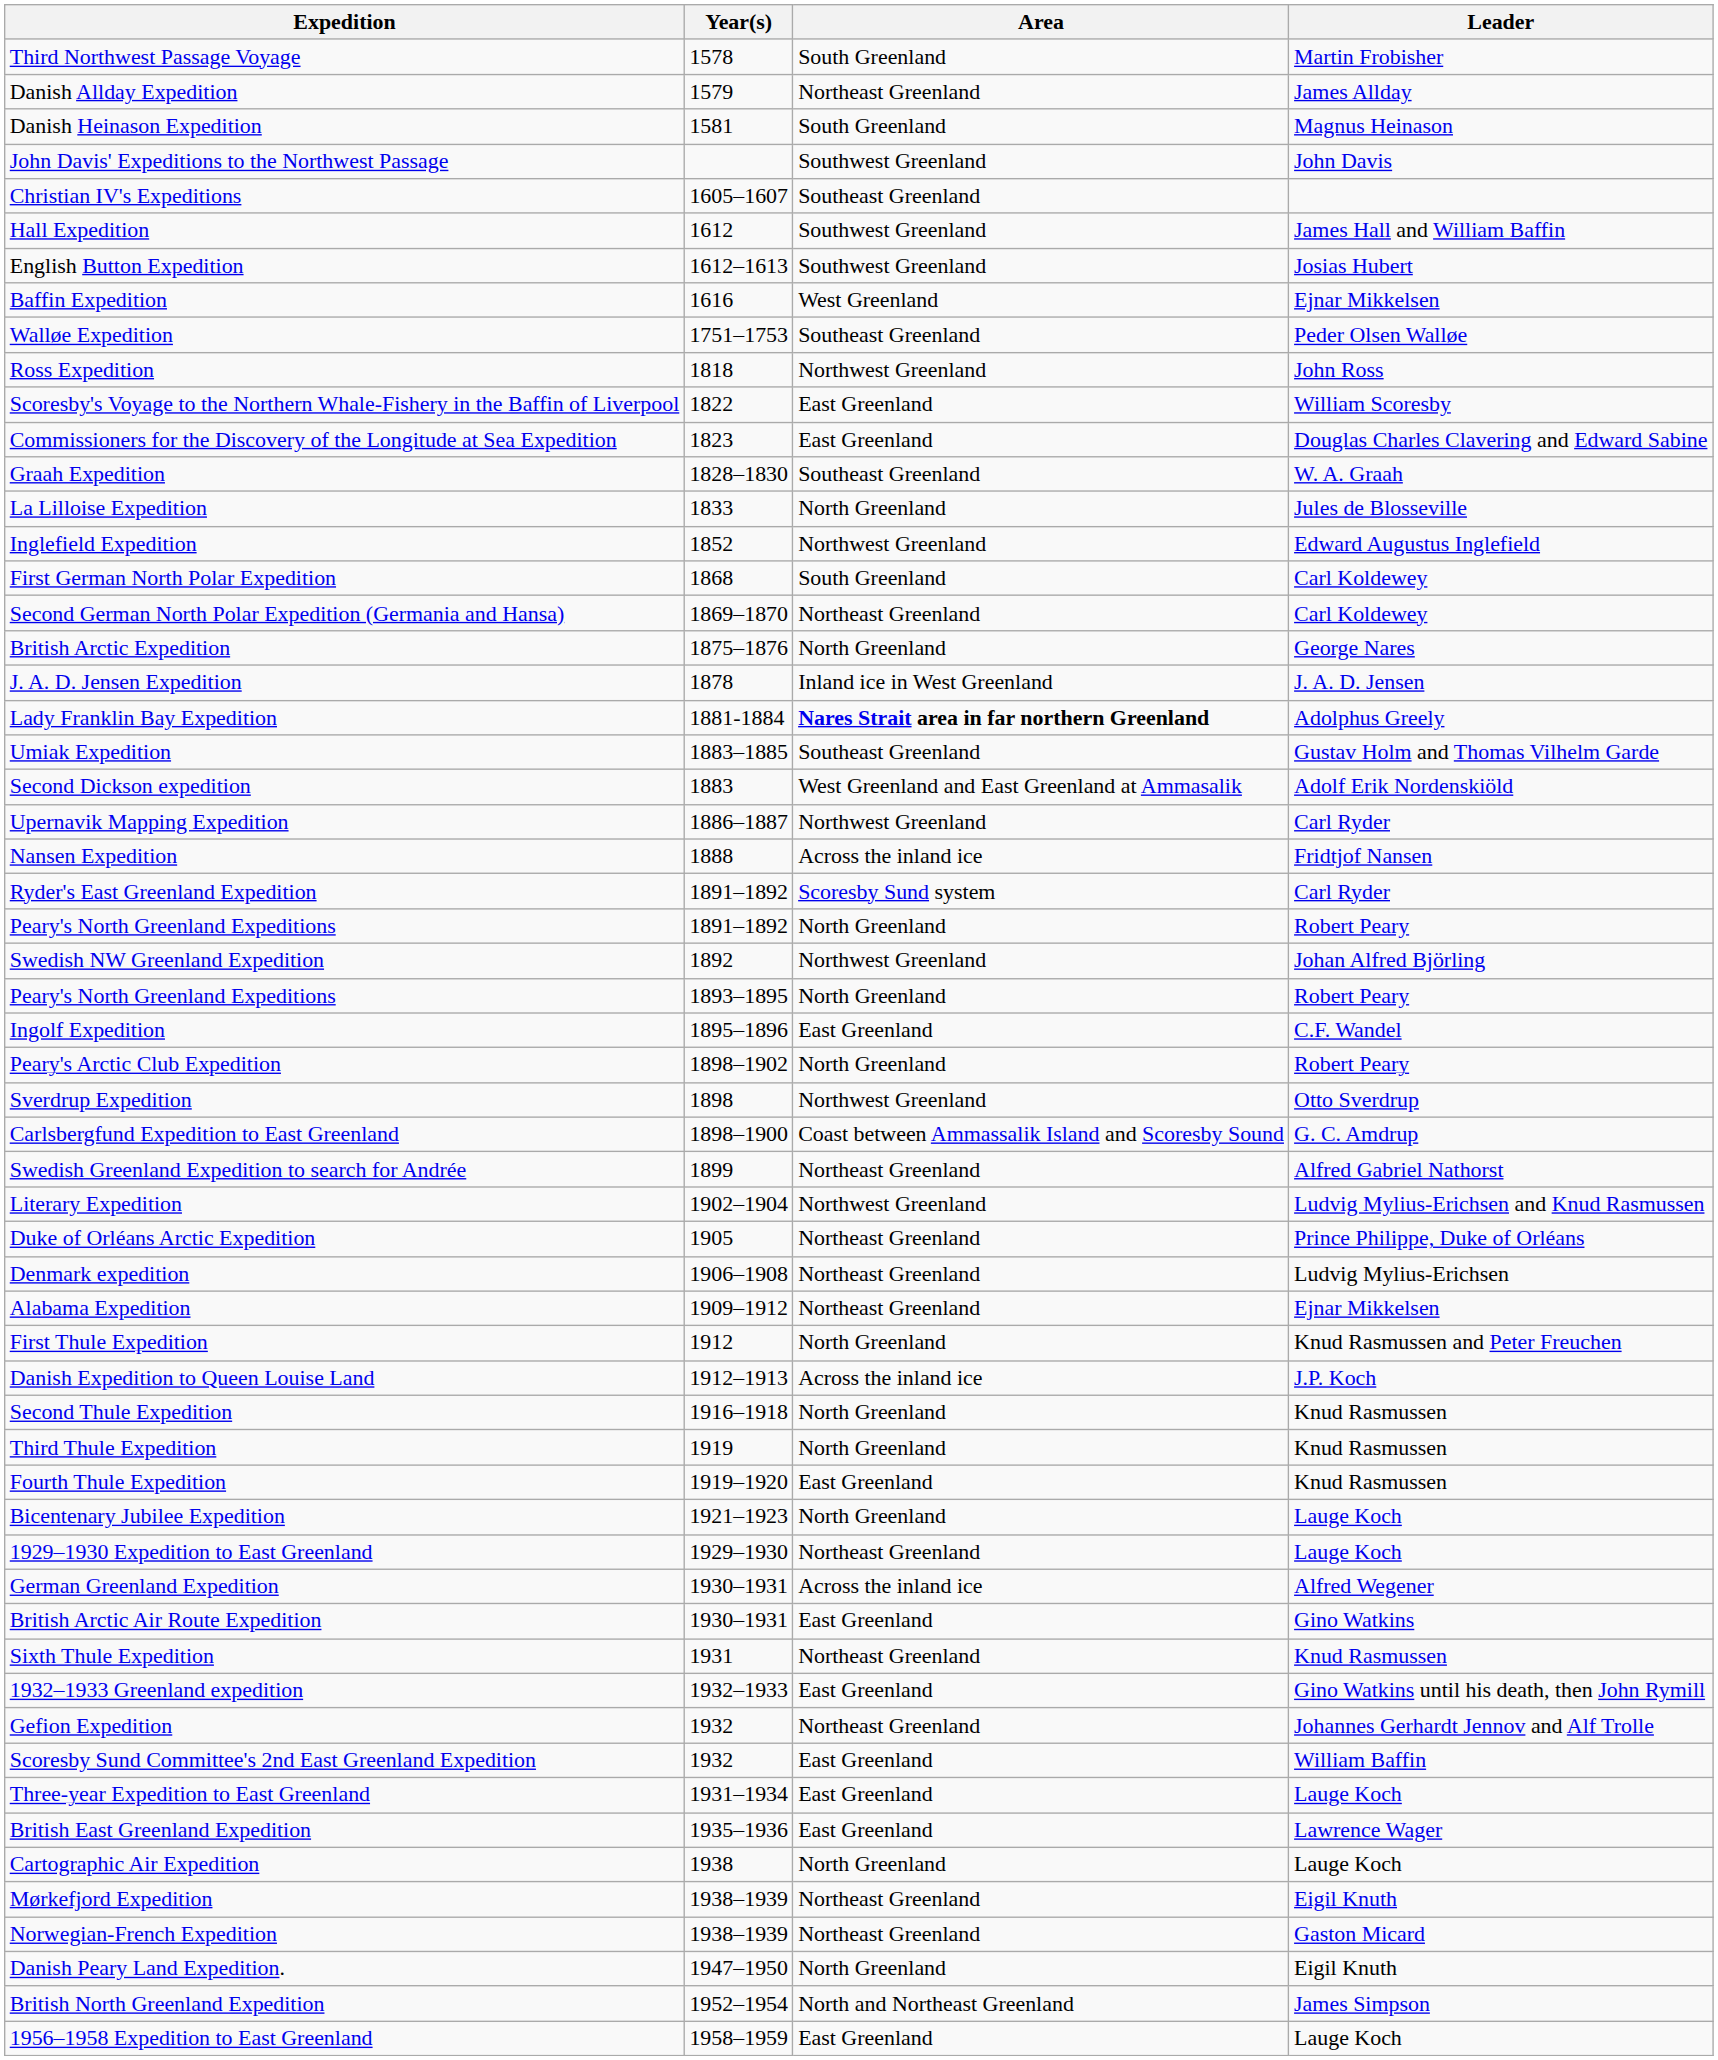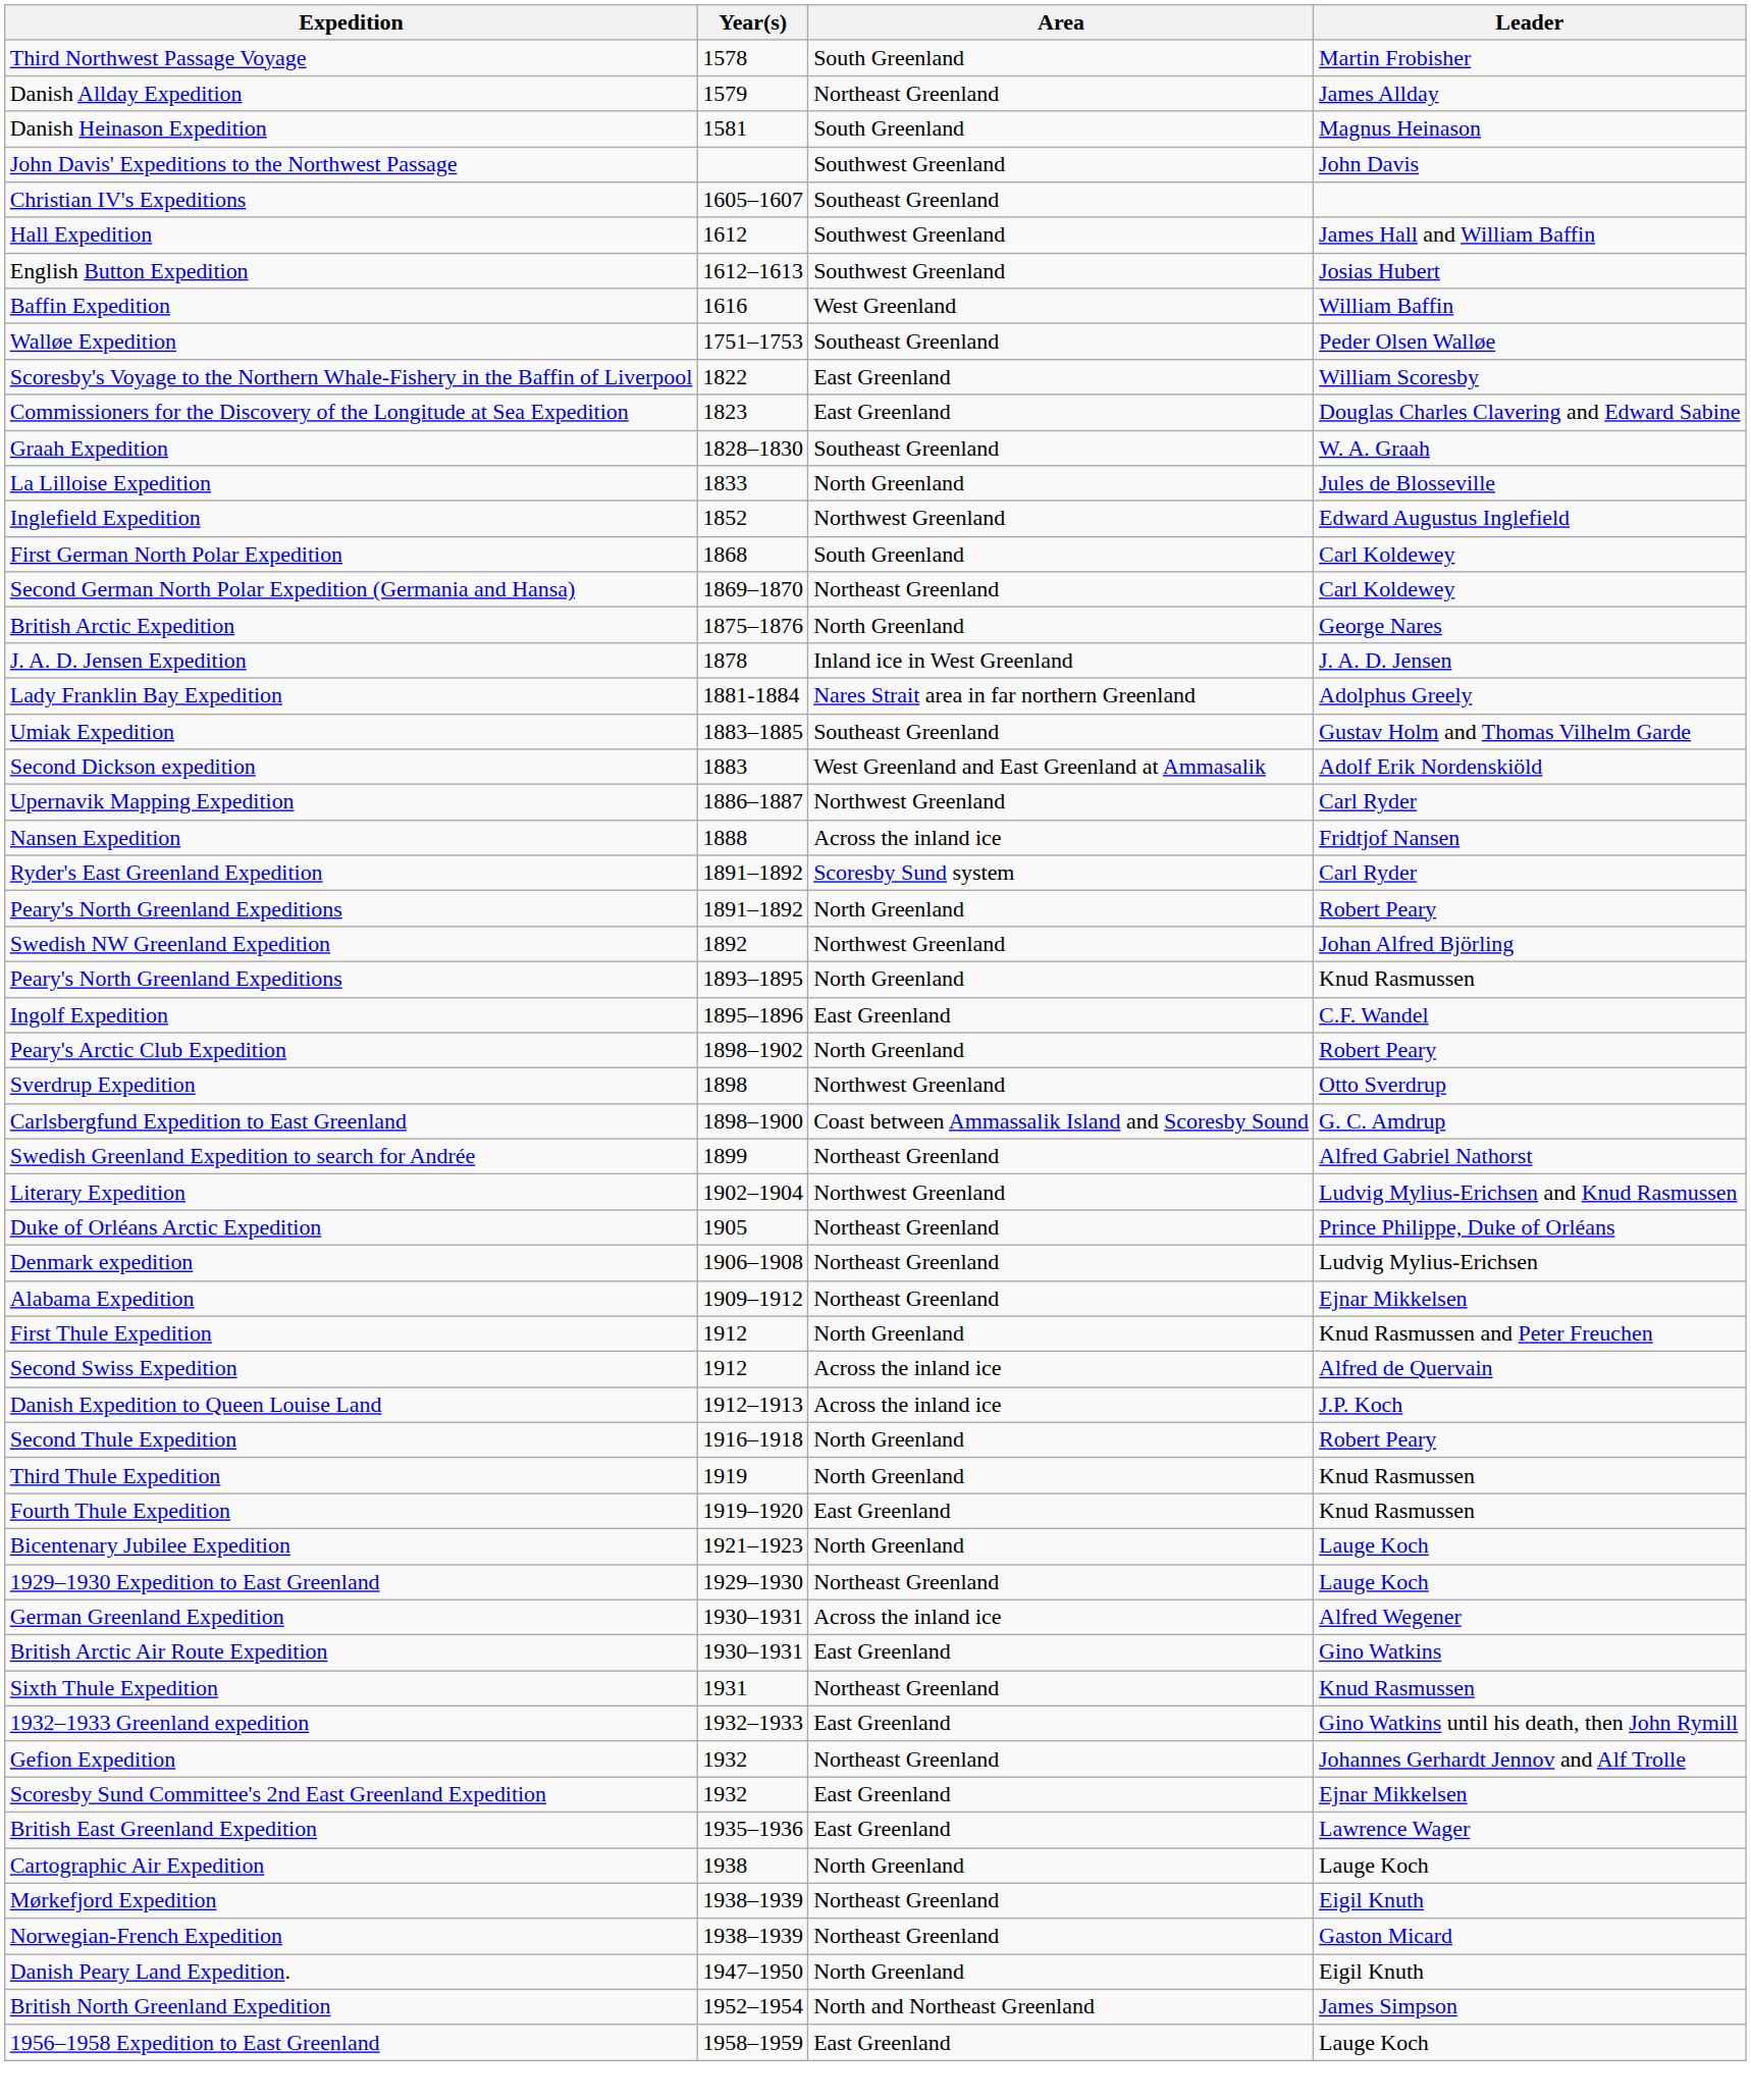Baffin Expedition | Leader: Ejnar Mikkelsen -> William Baffin
- row: Ross Expedition | 1818 | Northwest Greenland | John Ross
Lady Franklin Bay Expedition | Area: bold -> normal
Peary's North Greenland Expeditions / 1893–1895 | Leader: Robert Peary -> Knud Rasmussen
+ row: Second Swiss Expedition | 1912 | Across the inland ice | Alfred de Quervain
Second Thule Expedition | Leader: Knud Rasmussen -> Robert Peary
Scoresby Sund Committee's 2nd East Greenland Expedition | Leader: William Baffin -> Ejnar Mikkelsen
- row: Three-year Expedition to East Greenland | 1931–1934 | East Greenland | Lauge Koch
